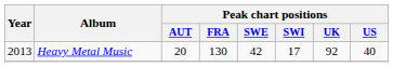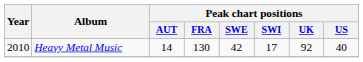Heavy Metal Music | Year: 2013 -> 2010
Heavy Metal Music | Peak chart positions / AUT: 20 -> 14
